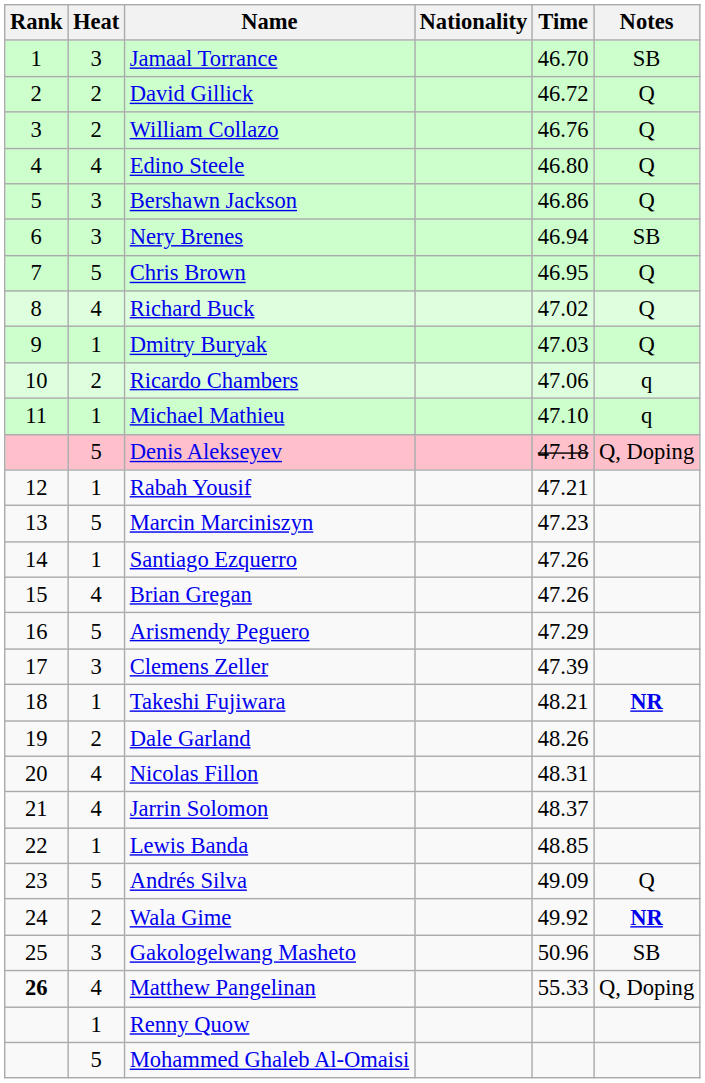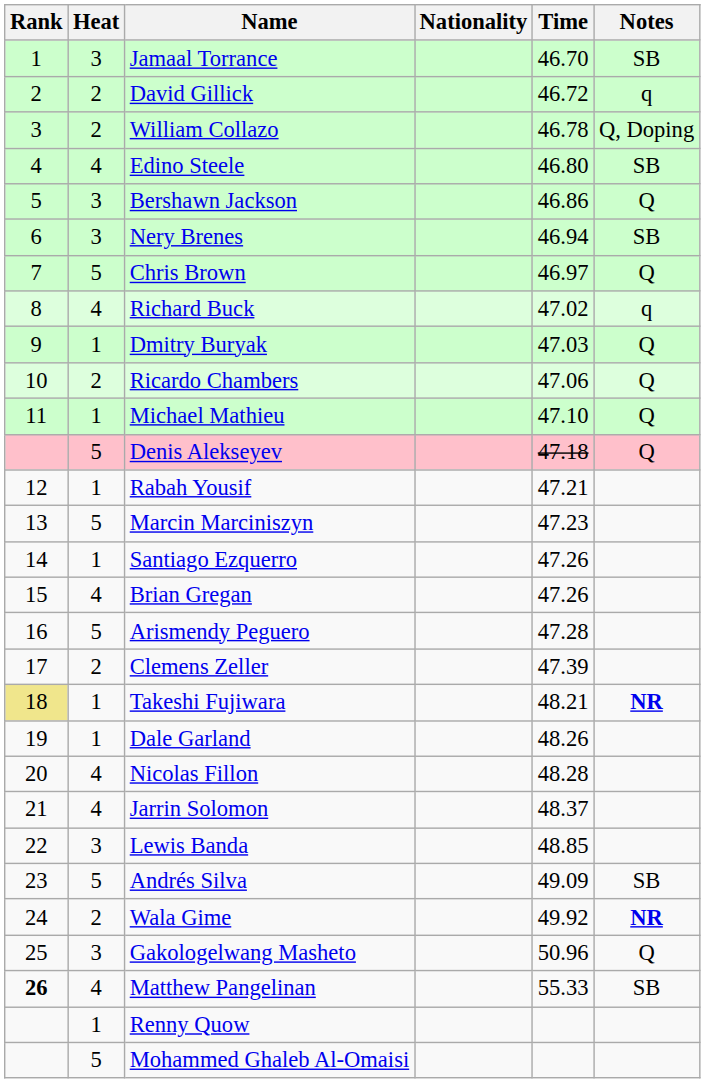David Gillick | Notes: Q -> q
William Collazo | Time: 46.76 -> 46.78
William Collazo | Notes: Q -> Q, Doping
Edino Steele | Notes: Q -> SB
Chris Brown | Time: 46.95 -> 46.97
Richard Buck | Notes: Q -> q
Ricardo Chambers | Notes: q -> Q
Michael Mathieu | Notes: q -> Q
Denis Alekseyev | Notes: Q, Doping -> Q
Arismendy Peguero | Time: 47.29 -> 47.28
Clemens Zeller | Heat: 3 -> 2
Takeshi Fujiwara | Rank: no background -> khaki background
Dale Garland | Heat: 2 -> 1
Nicolas Fillon | Time: 48.31 -> 48.28
Lewis Banda | Heat: 1 -> 3
Andrés Silva | Notes: Q -> SB
Gakologelwang Masheto | Notes: SB -> Q
Matthew Pangelinan | Notes: Q, Doping -> SB
